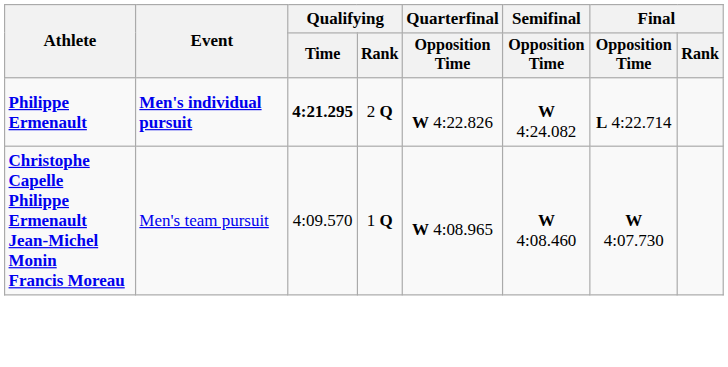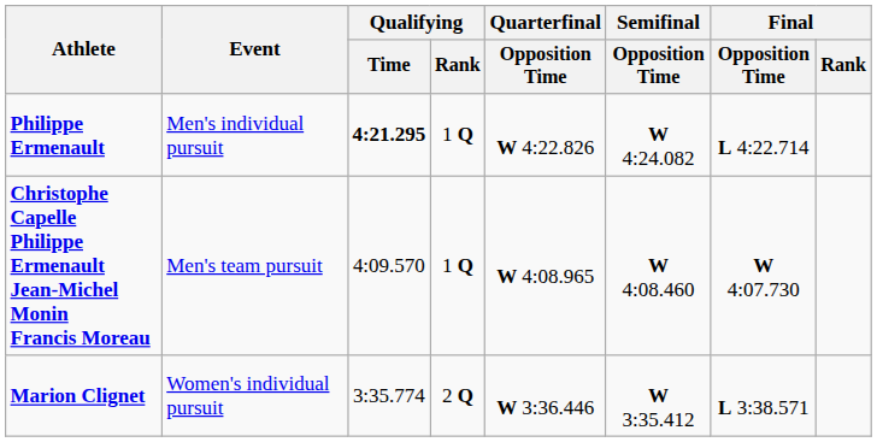Philippe Ermenault | Event: bold -> normal
Philippe Ermenault | Qualifying / Rank: 2 Q -> 1 Q
+ row: Marion Clignet | Women's individual pursuit | 3:35.774 | 2 Q | W 3:36.446 | W 3:35.412 | L 3:38.571
